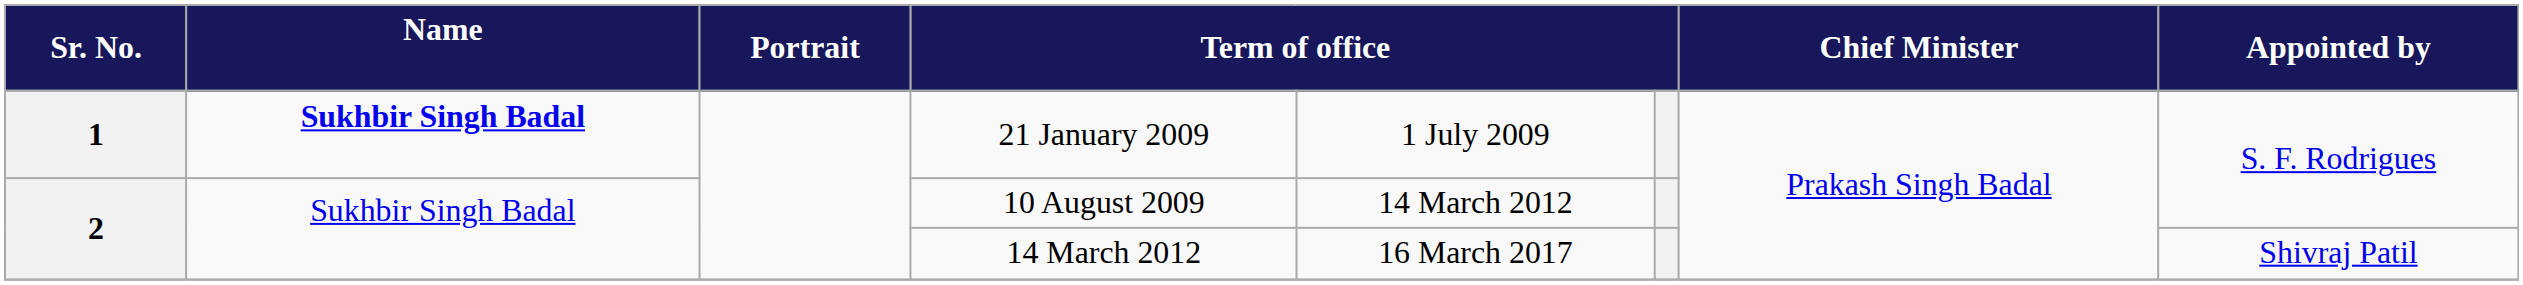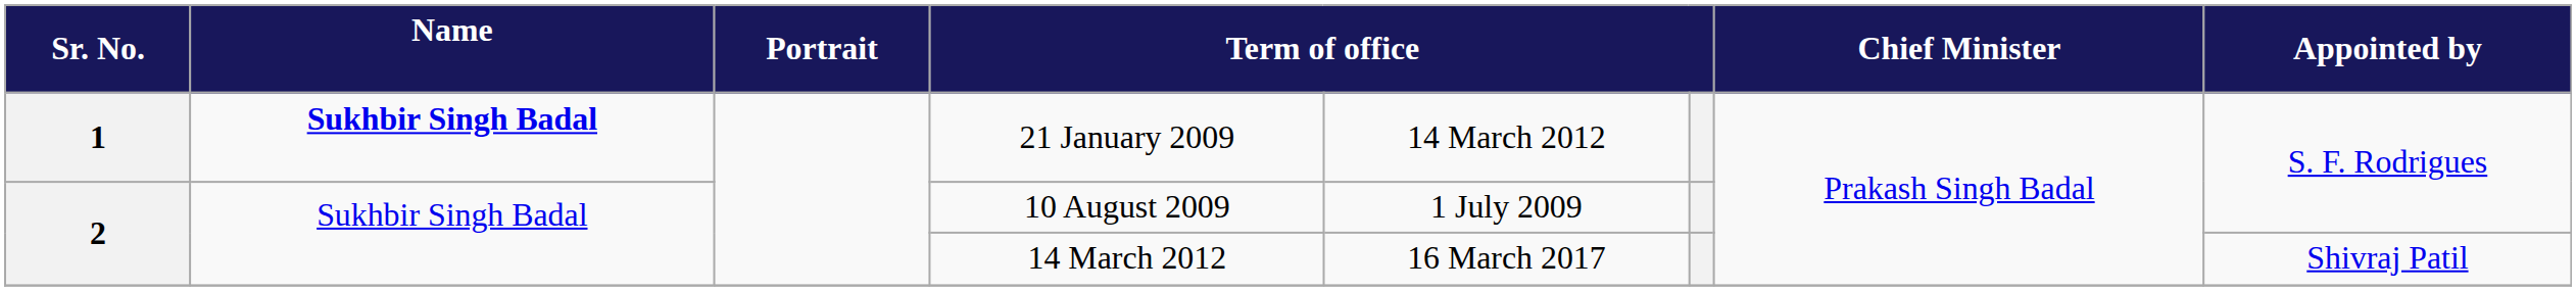21 January 2009 | column 5: 1 July 2009 -> 14 March 2012
10 August 2009 | column 5: 14 March 2012 -> 1 July 2009
